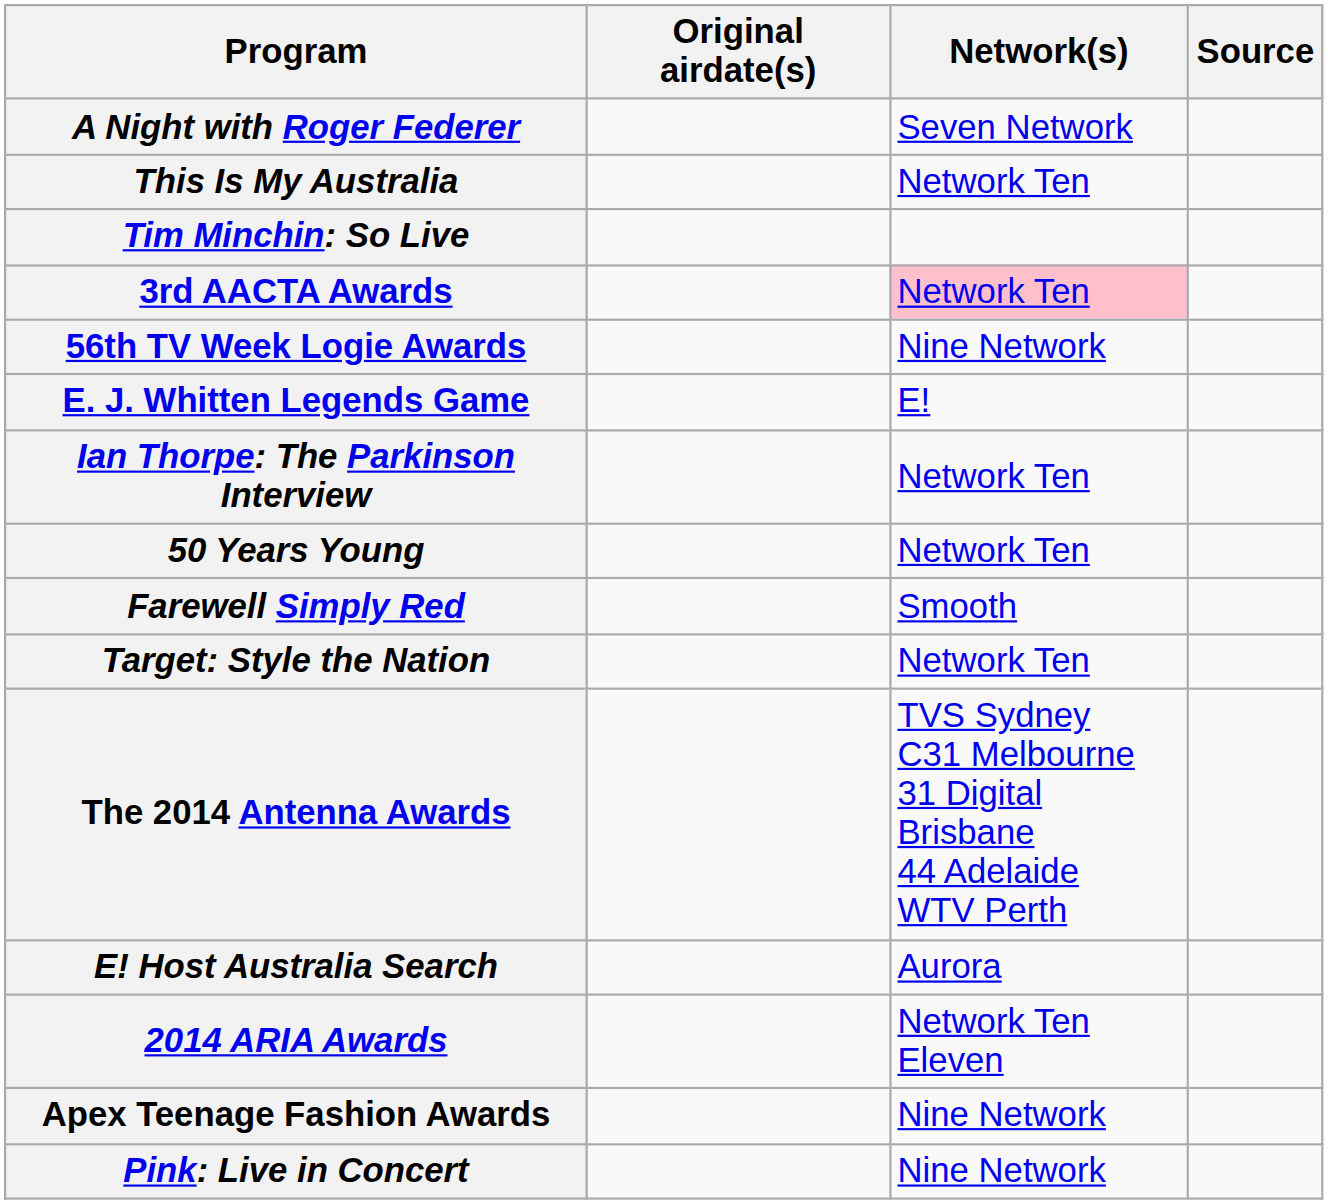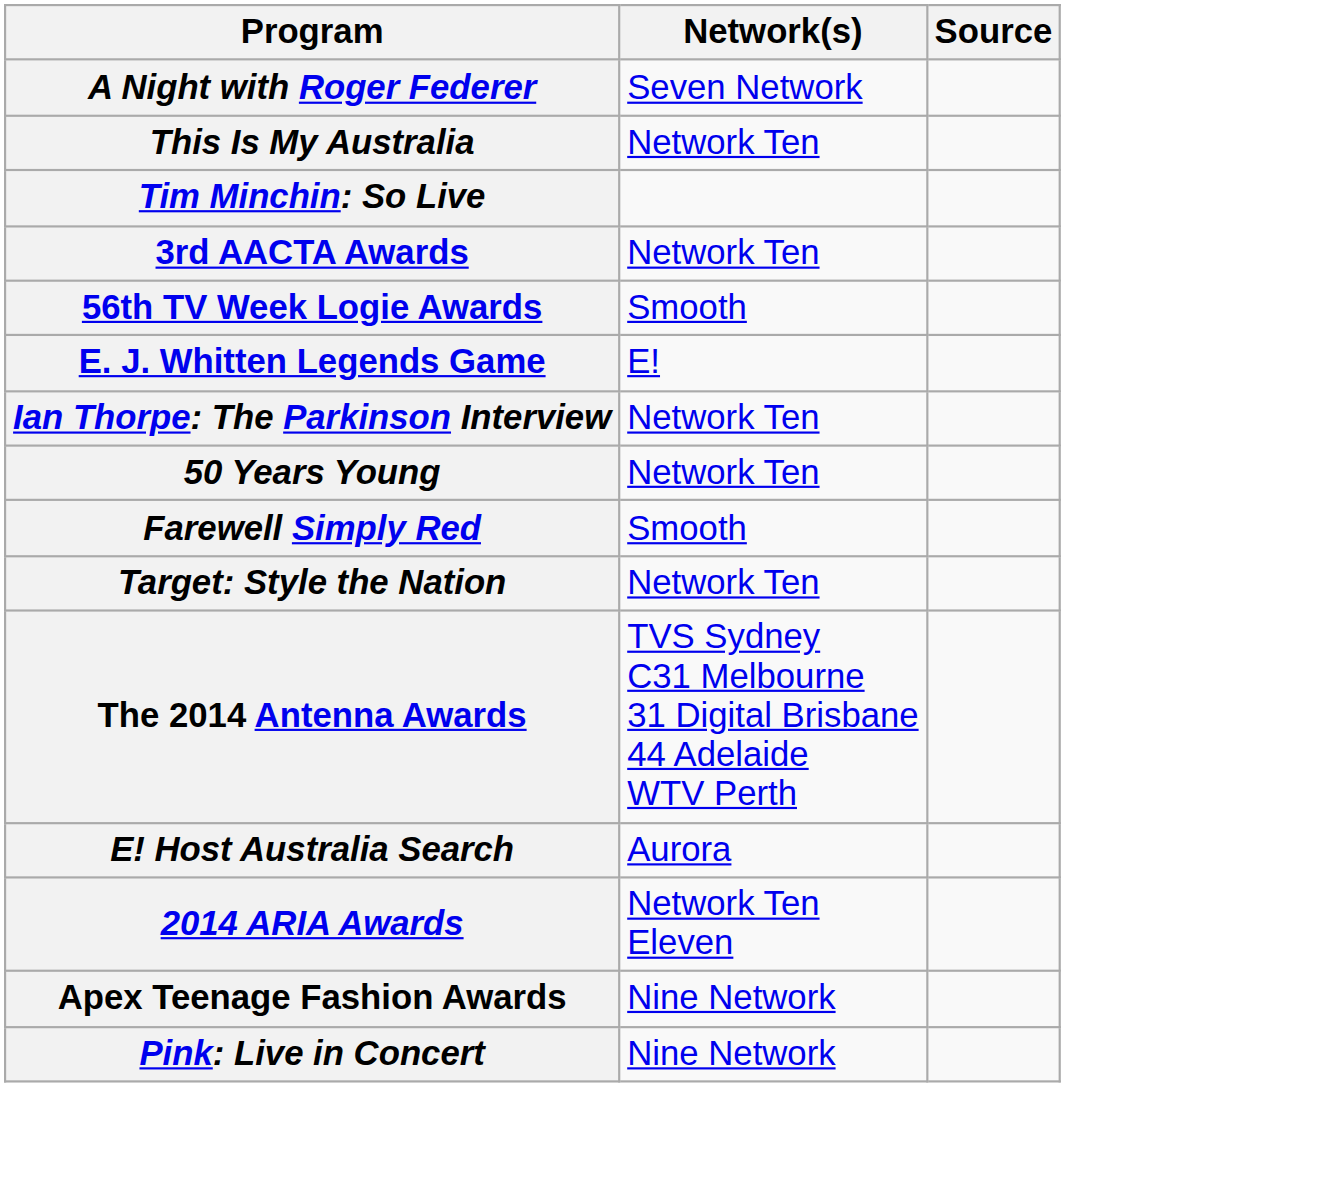- column: Original airdate(s)
3rd AACTA Awards | Network(s): pink background -> no background
56th TV Week Logie Awards | Network(s): Nine Network -> Smooth
